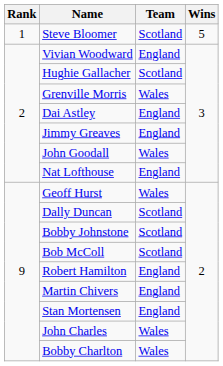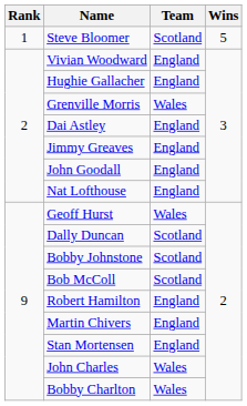Hughie Gallacher | Team: Scotland -> England
John Goodall | Team: Wales -> England
